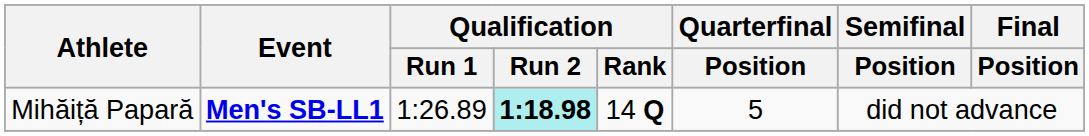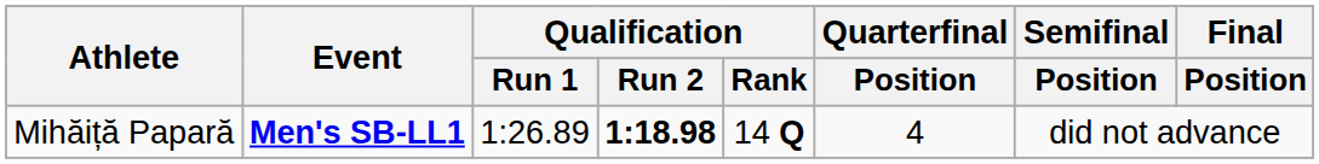Mihăiță Papară | Qualification / Run 2: paleturquoise background -> no background
Mihăiță Papară | Quarterfinal / Position: 5 -> 4
